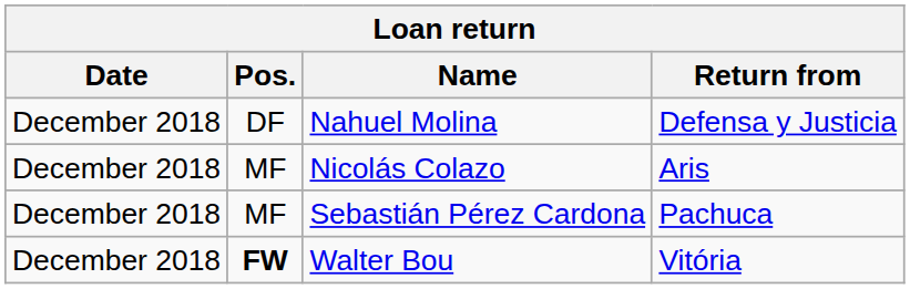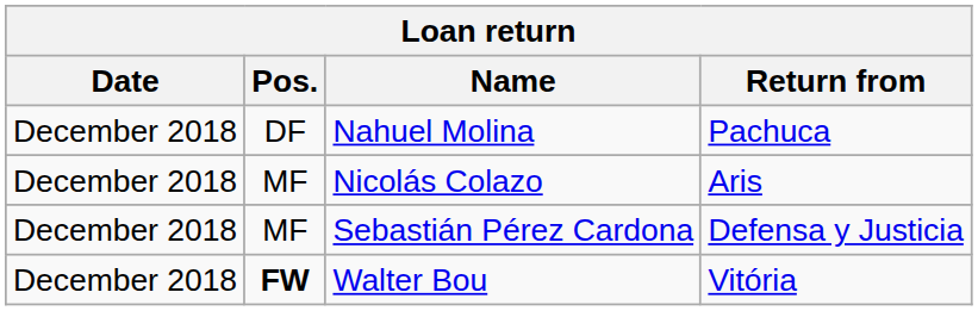Nahuel Molina | Return from: Defensa y Justicia -> Pachuca
Sebastián Pérez Cardona | Return from: Pachuca -> Defensa y Justicia
